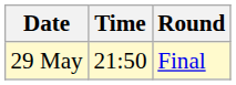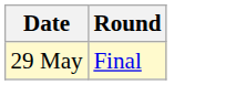- column: Time | 21:50
